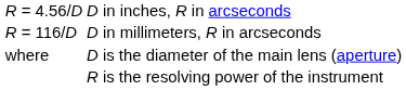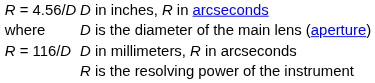rows swapped: R = 116/D <-> where
